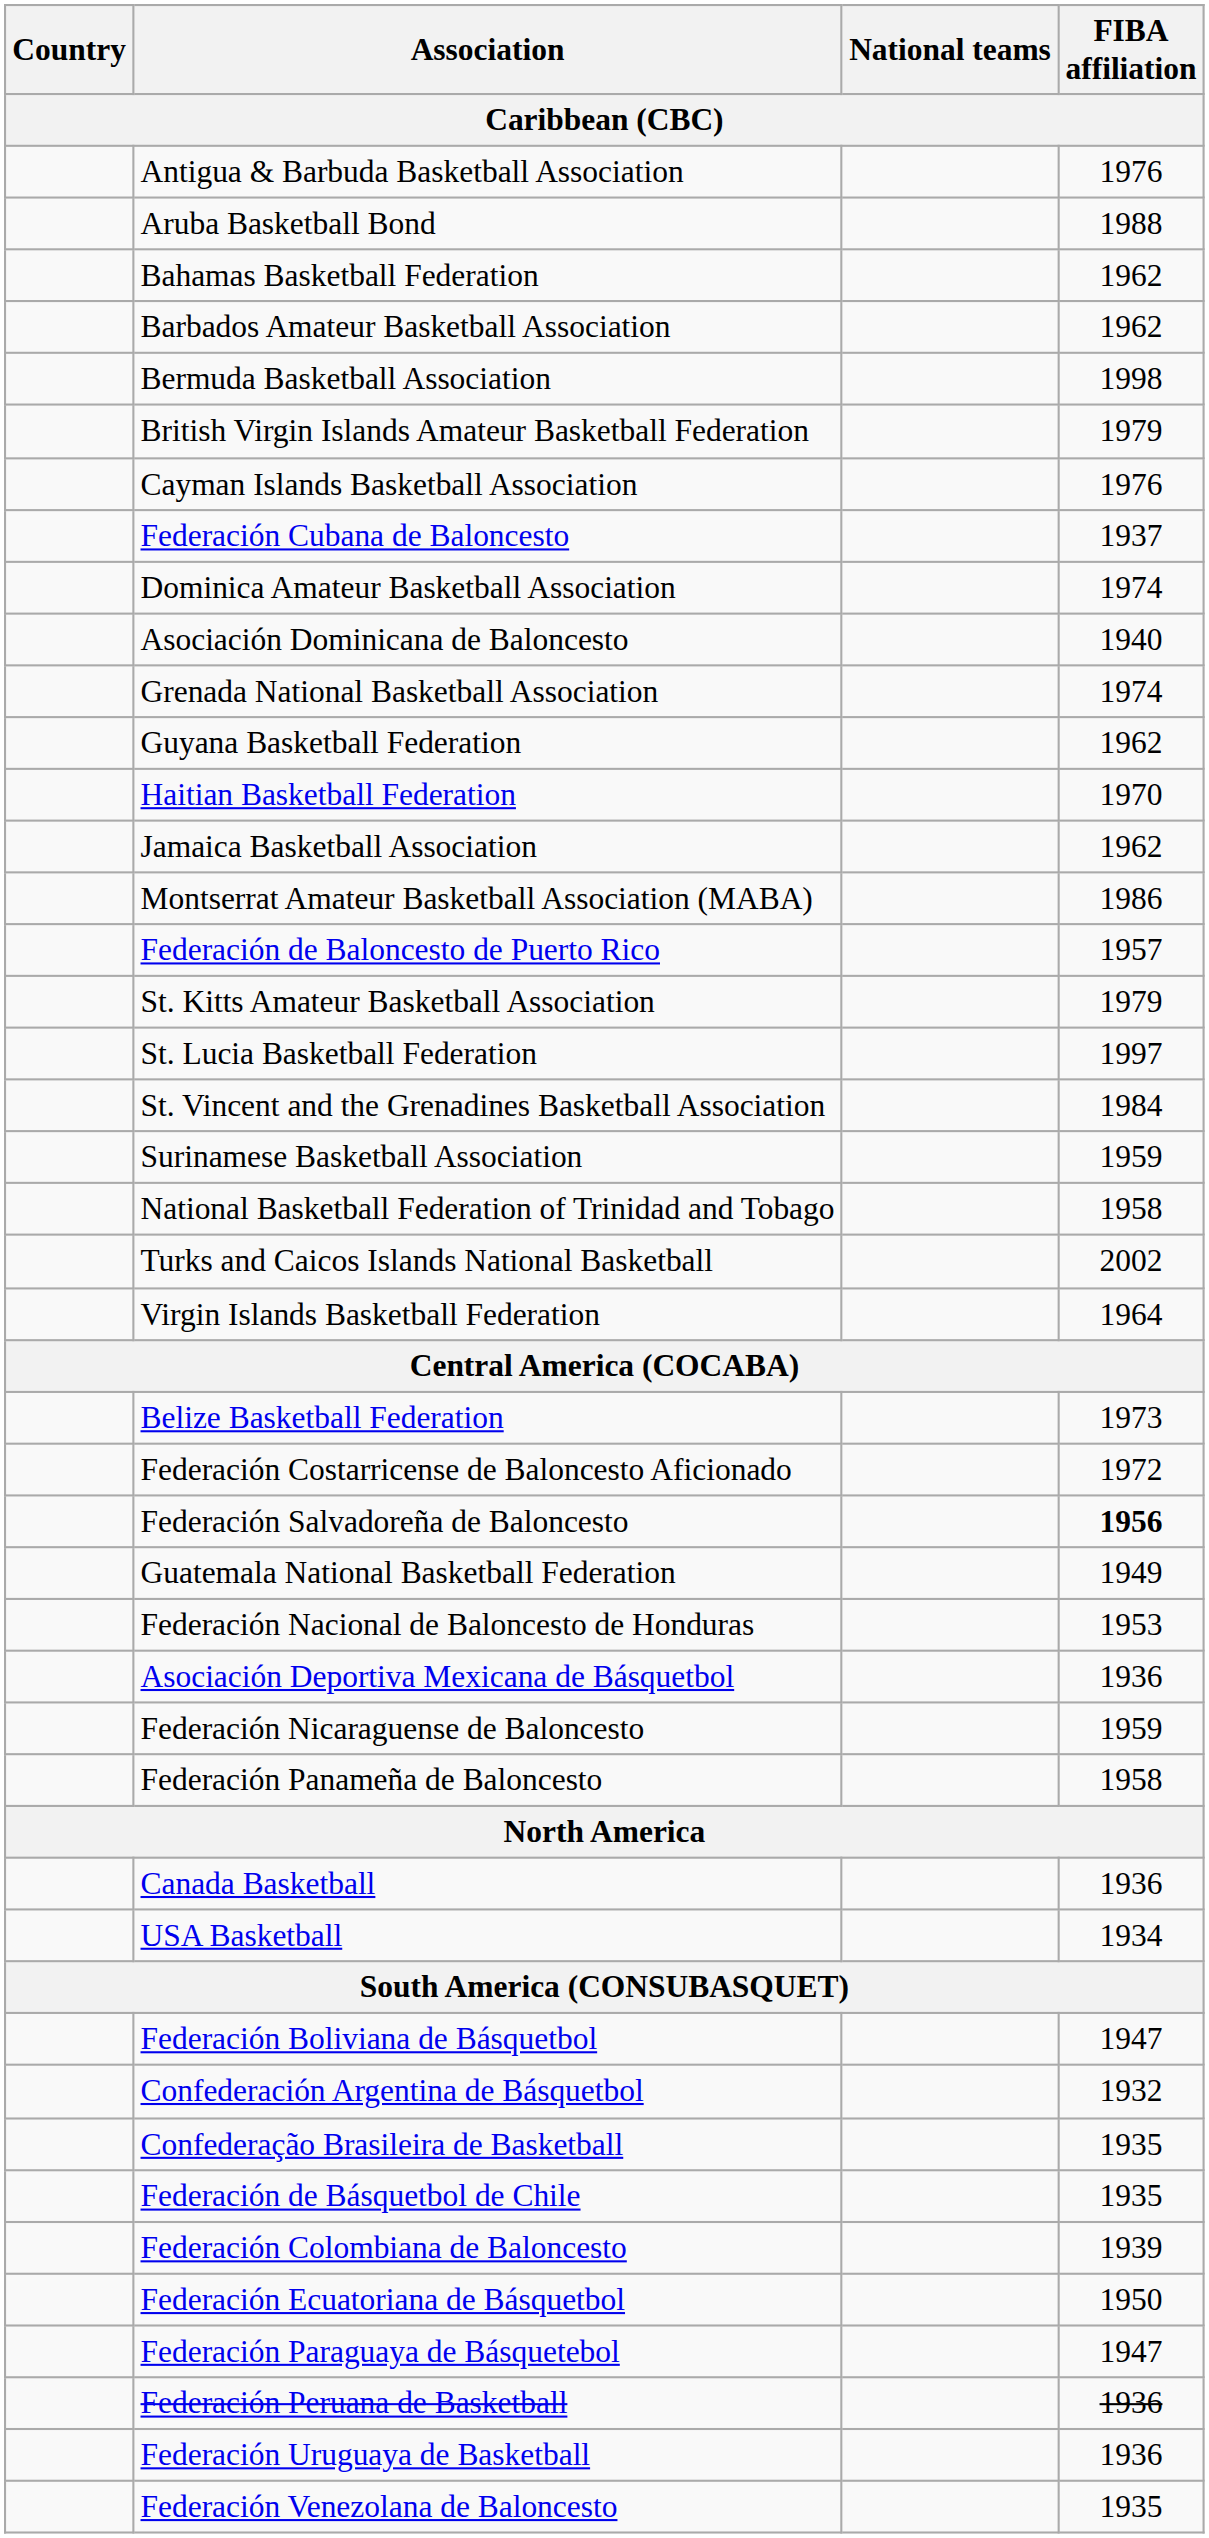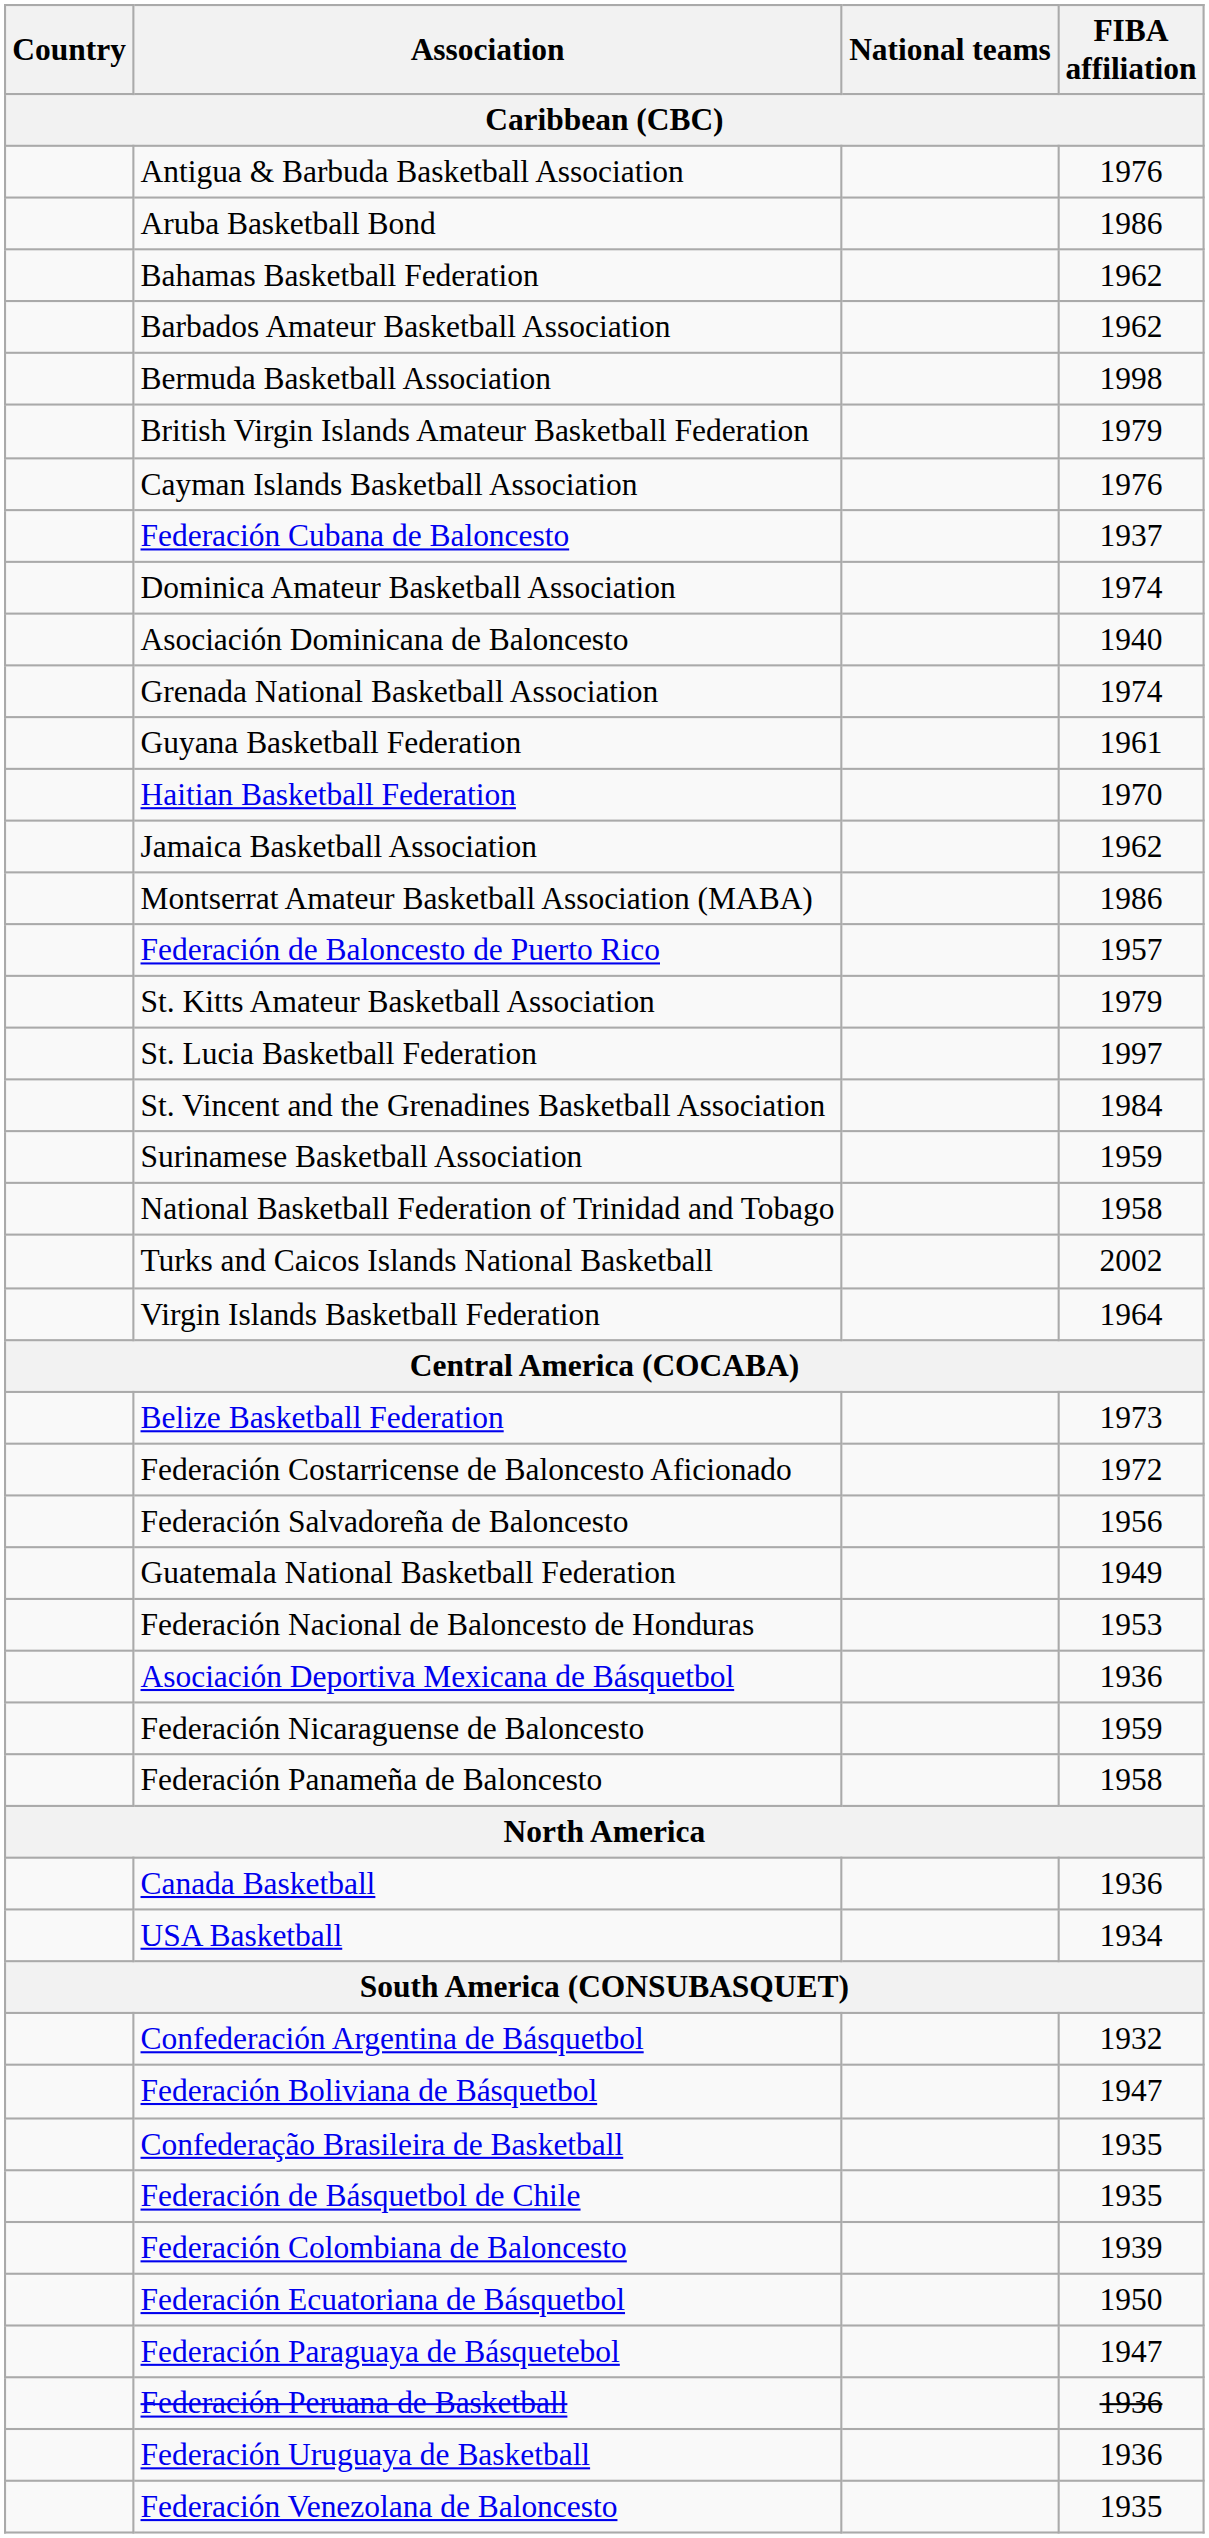Aruba Basketball Bond | FIBA affiliation: 1988 -> 1986
Guyana Basketball Federation | FIBA affiliation: 1962 -> 1961
Federación Salvadoreña de Baloncesto | FIBA affiliation: bold -> normal
rows swapped: Confederación Argentina de Básquetbol <-> Federación Boliviana de Básquetbol
